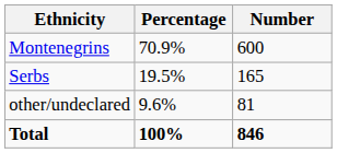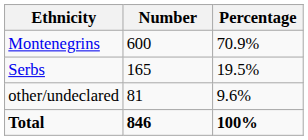columns swapped: Number <-> Percentage
